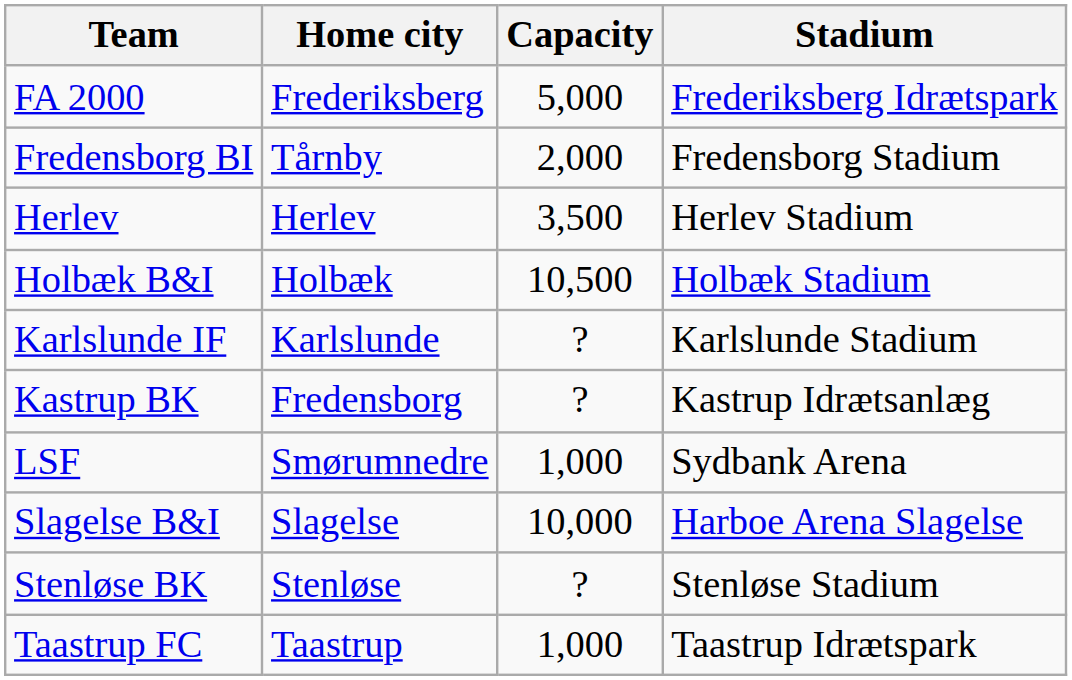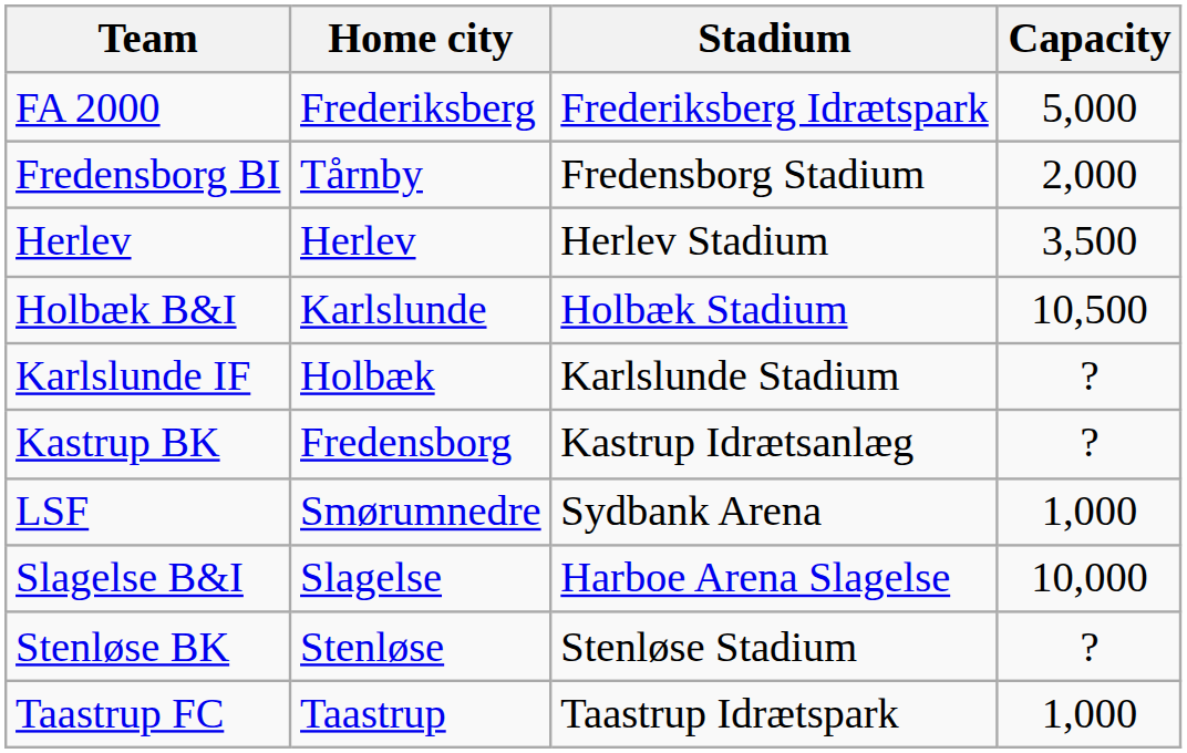columns swapped: Stadium <-> Capacity
Holbæk B&I | Home city: Holbæk -> Karlslunde
Karlslunde IF | Home city: Karlslunde -> Holbæk
